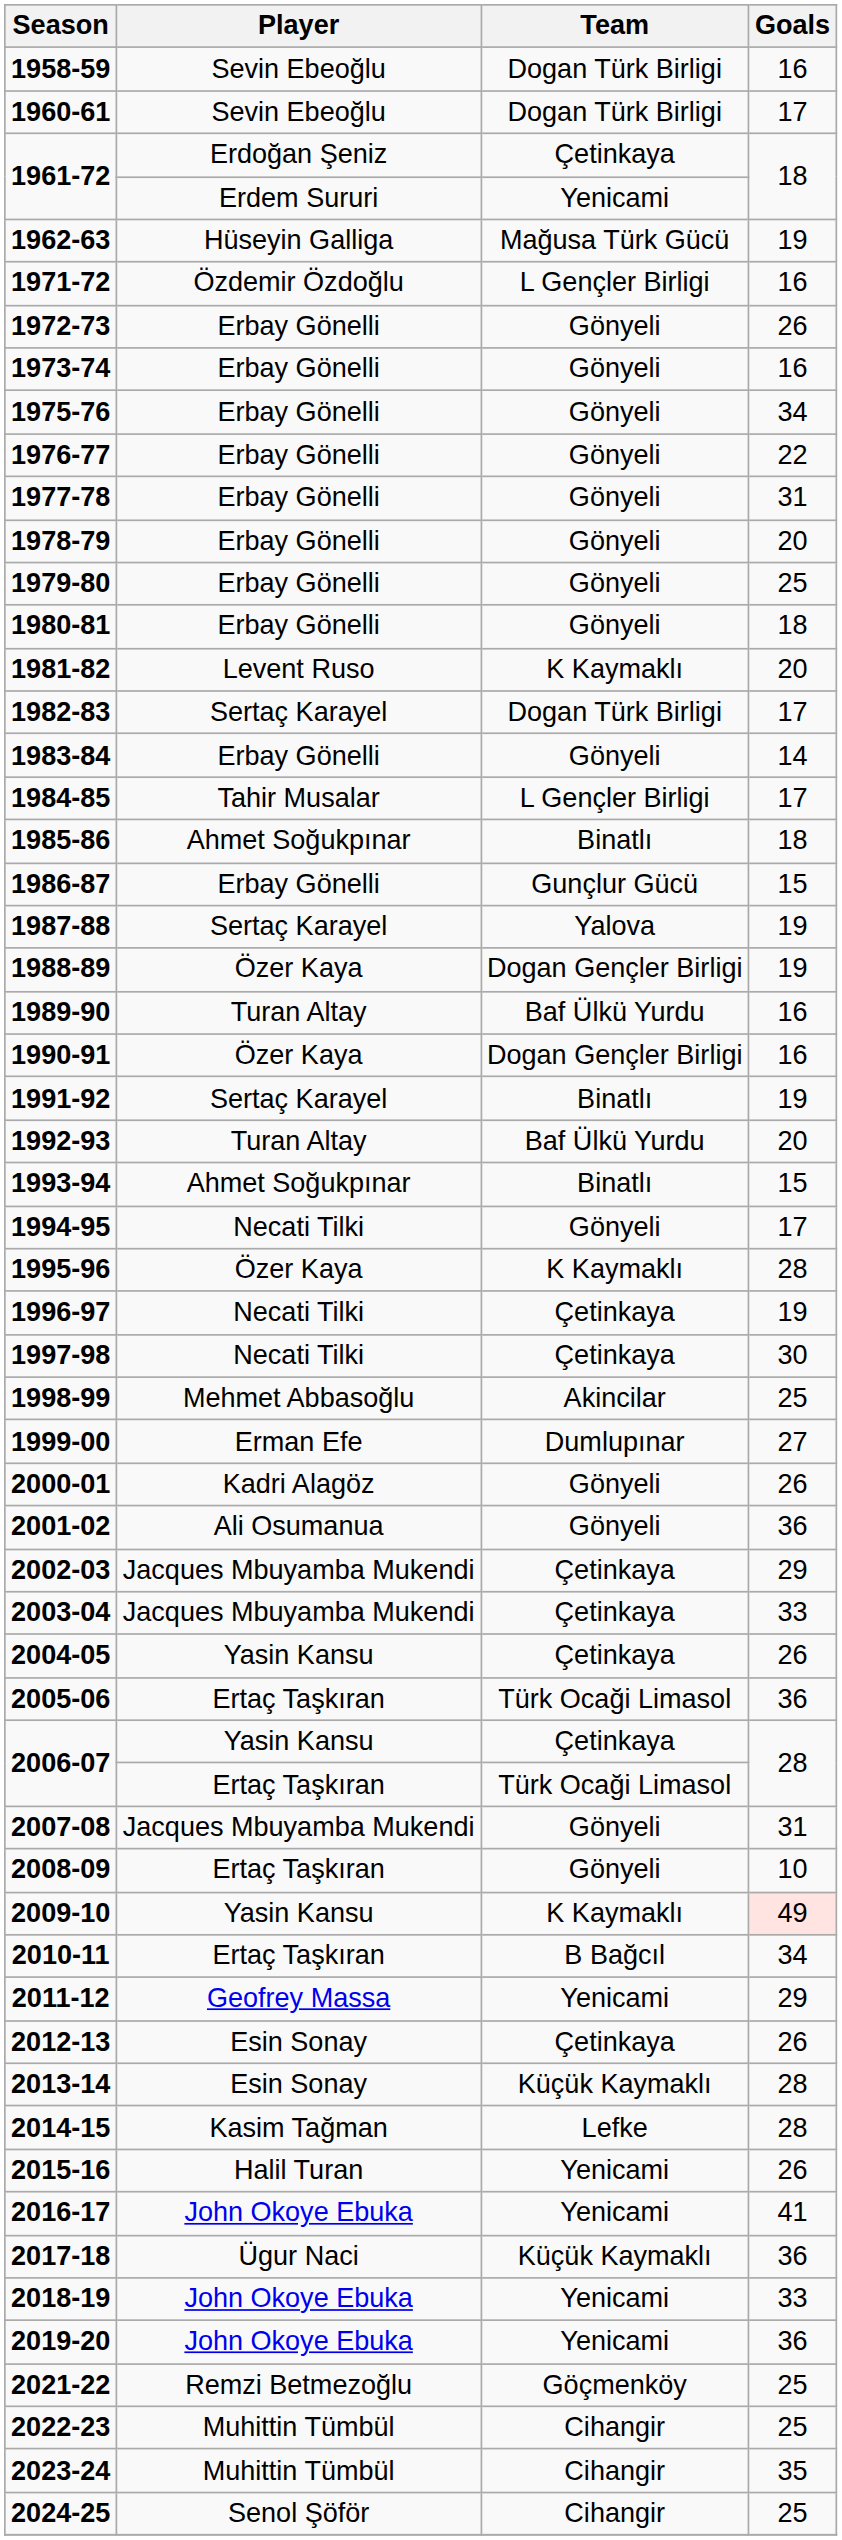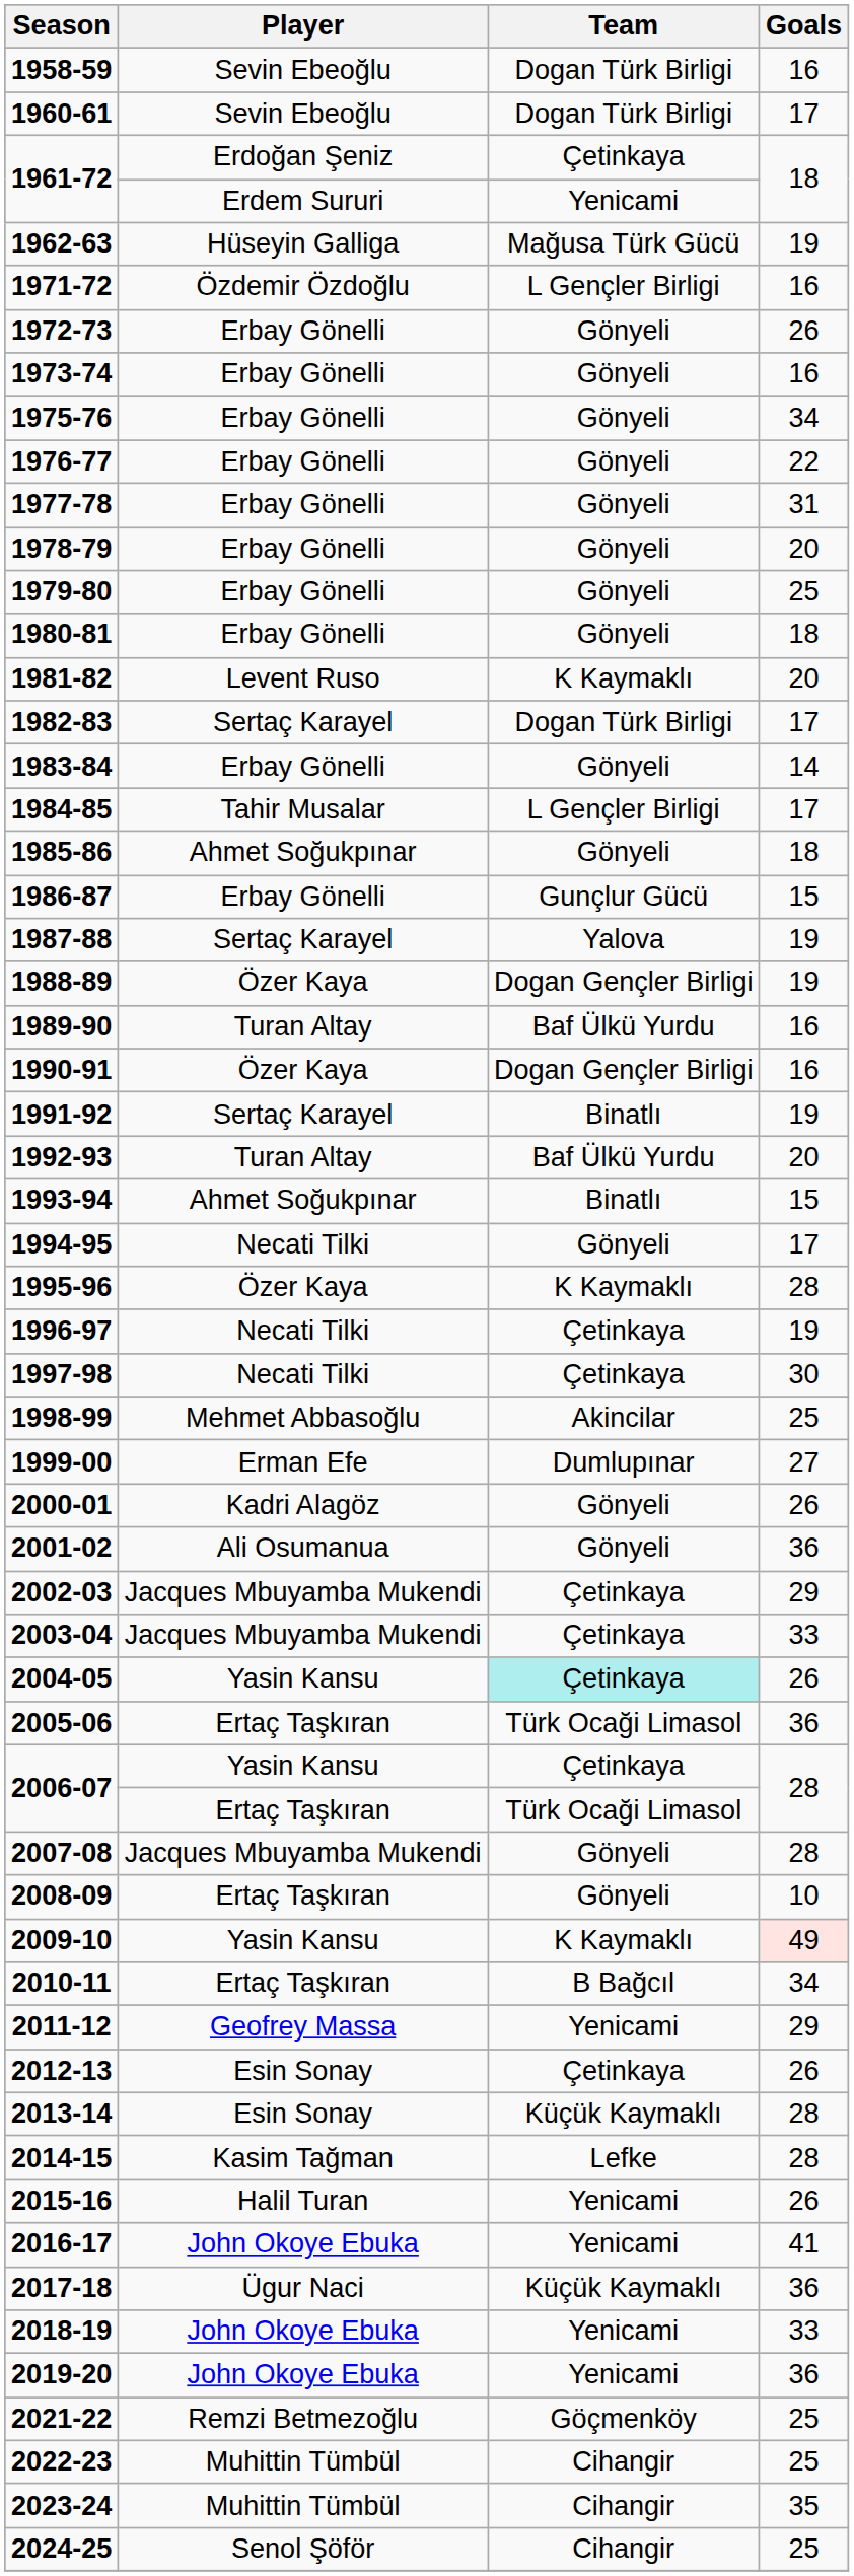1985-86 | Team: Binatlı -> Gönyeli
2004-05 | Team: no background -> paleturquoise background
2007-08 | Goals: 31 -> 28
